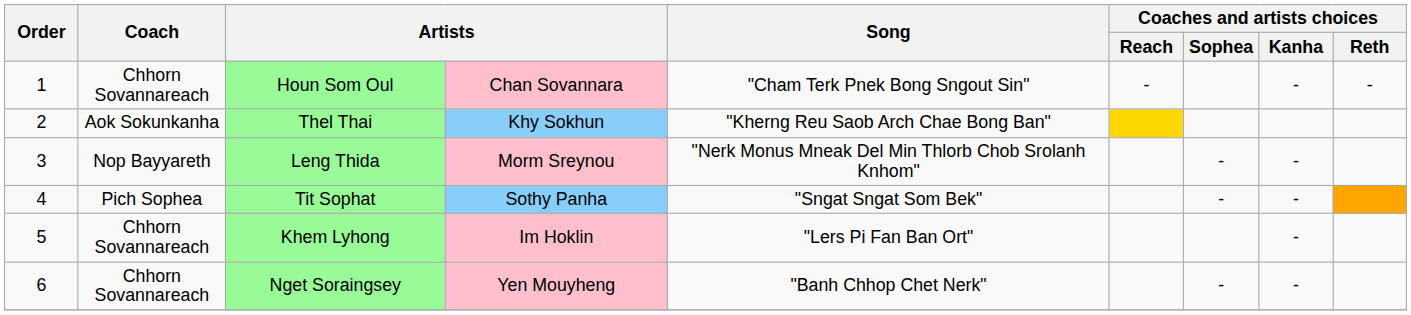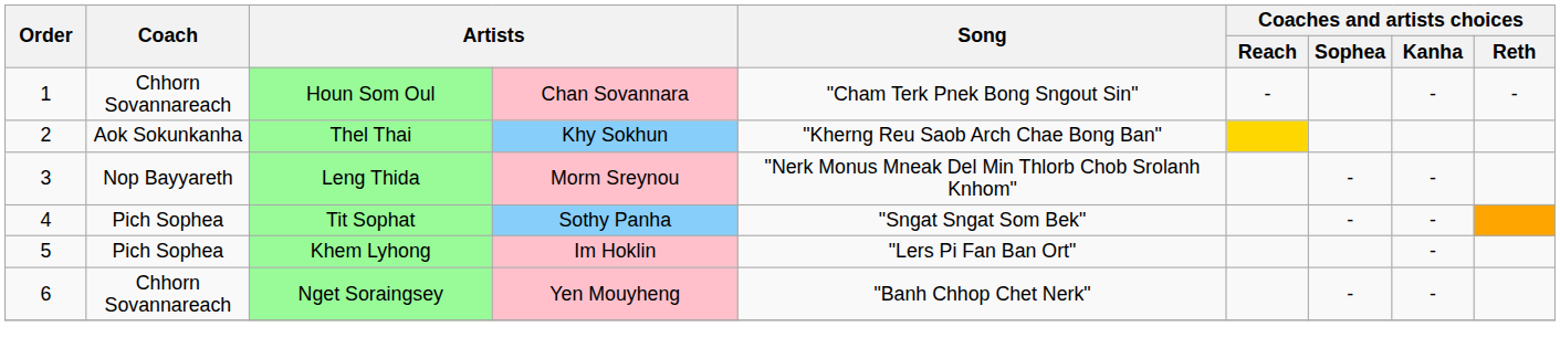Khem Lyhong | Coach: Chhorn Sovannareach -> Pich Sophea
